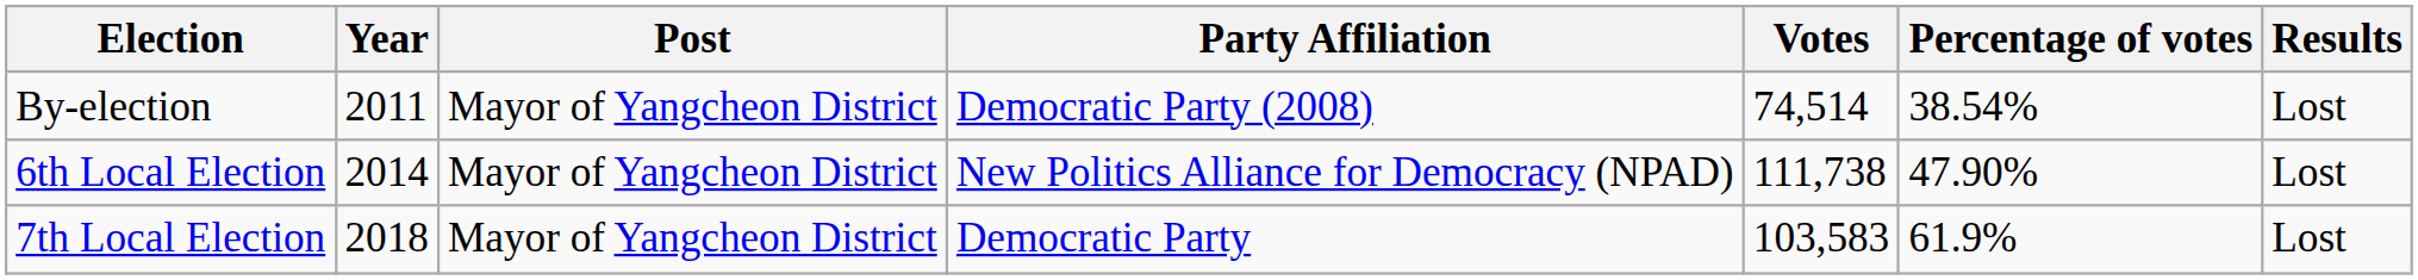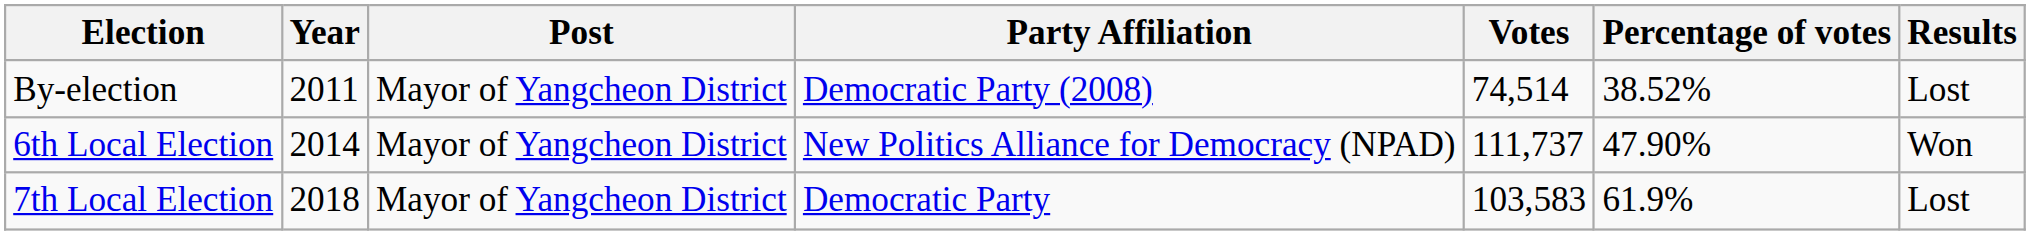By-election | Percentage of votes: 38.54% -> 38.52%
6th Local Election | Votes: 111,738 -> 111,737
6th Local Election | Results: Lost -> Won
